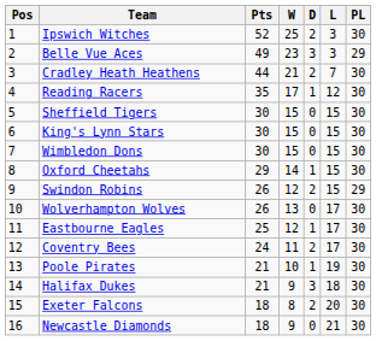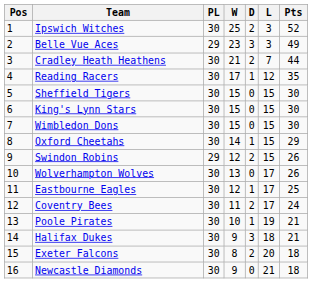columns swapped: PL <-> Pts
